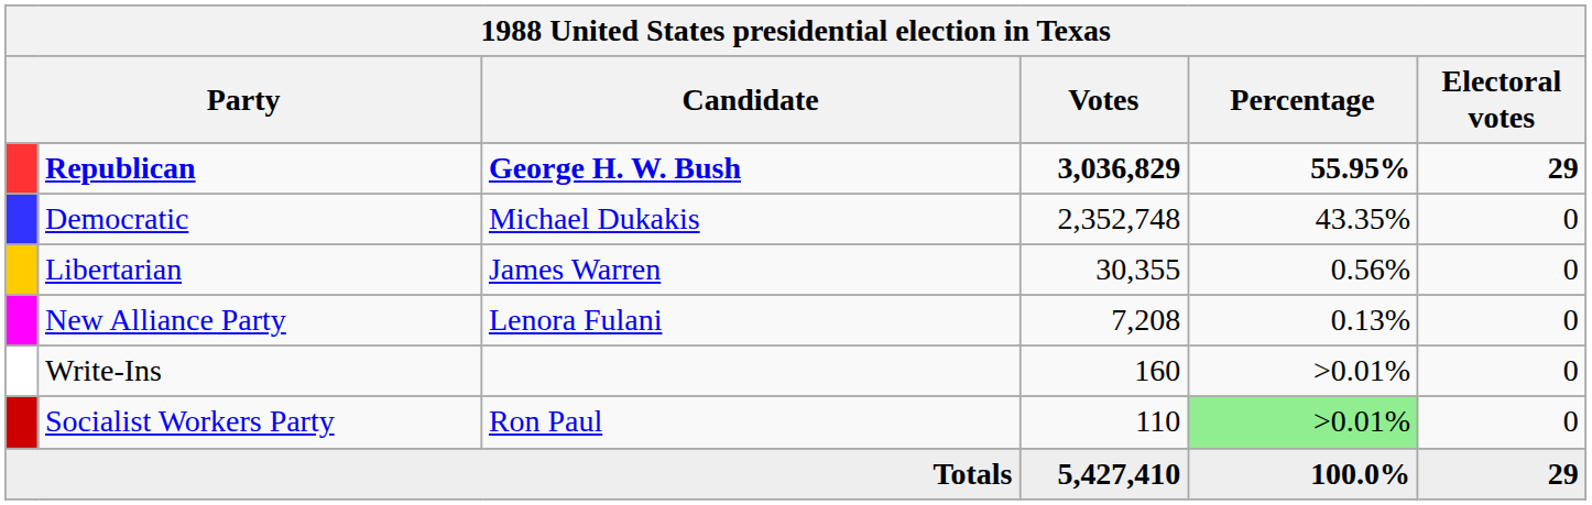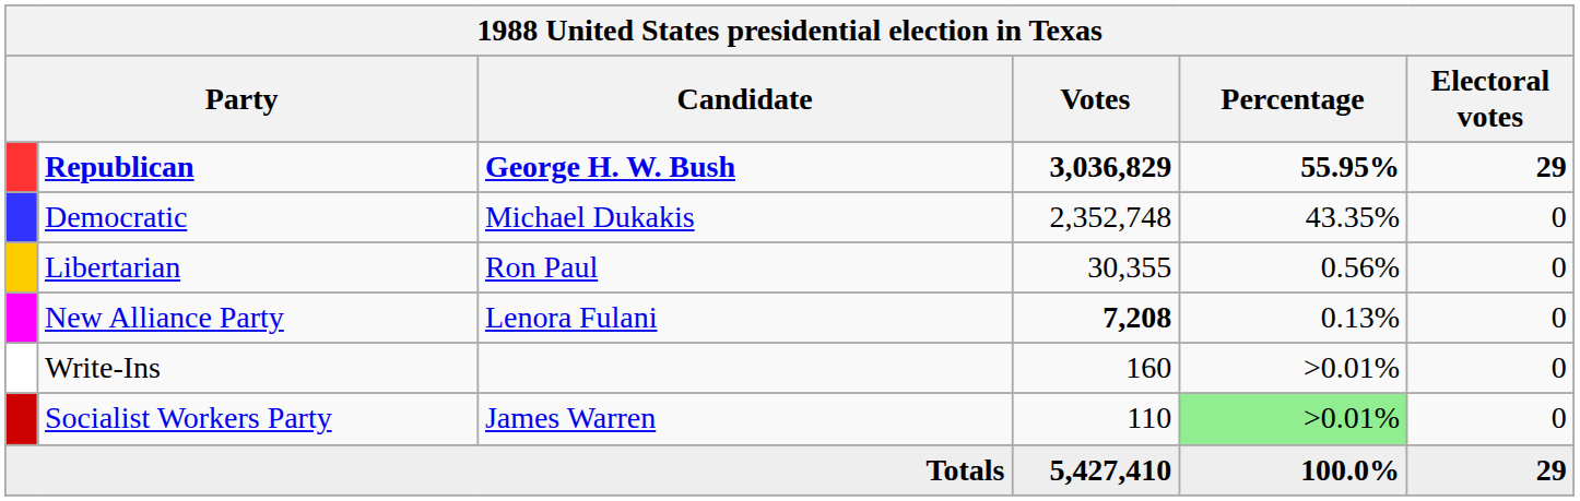Libertarian | Candidate: James Warren -> Ron Paul
New Alliance Party | Votes: normal -> bold
Socialist Workers Party | Candidate: Ron Paul -> James Warren
